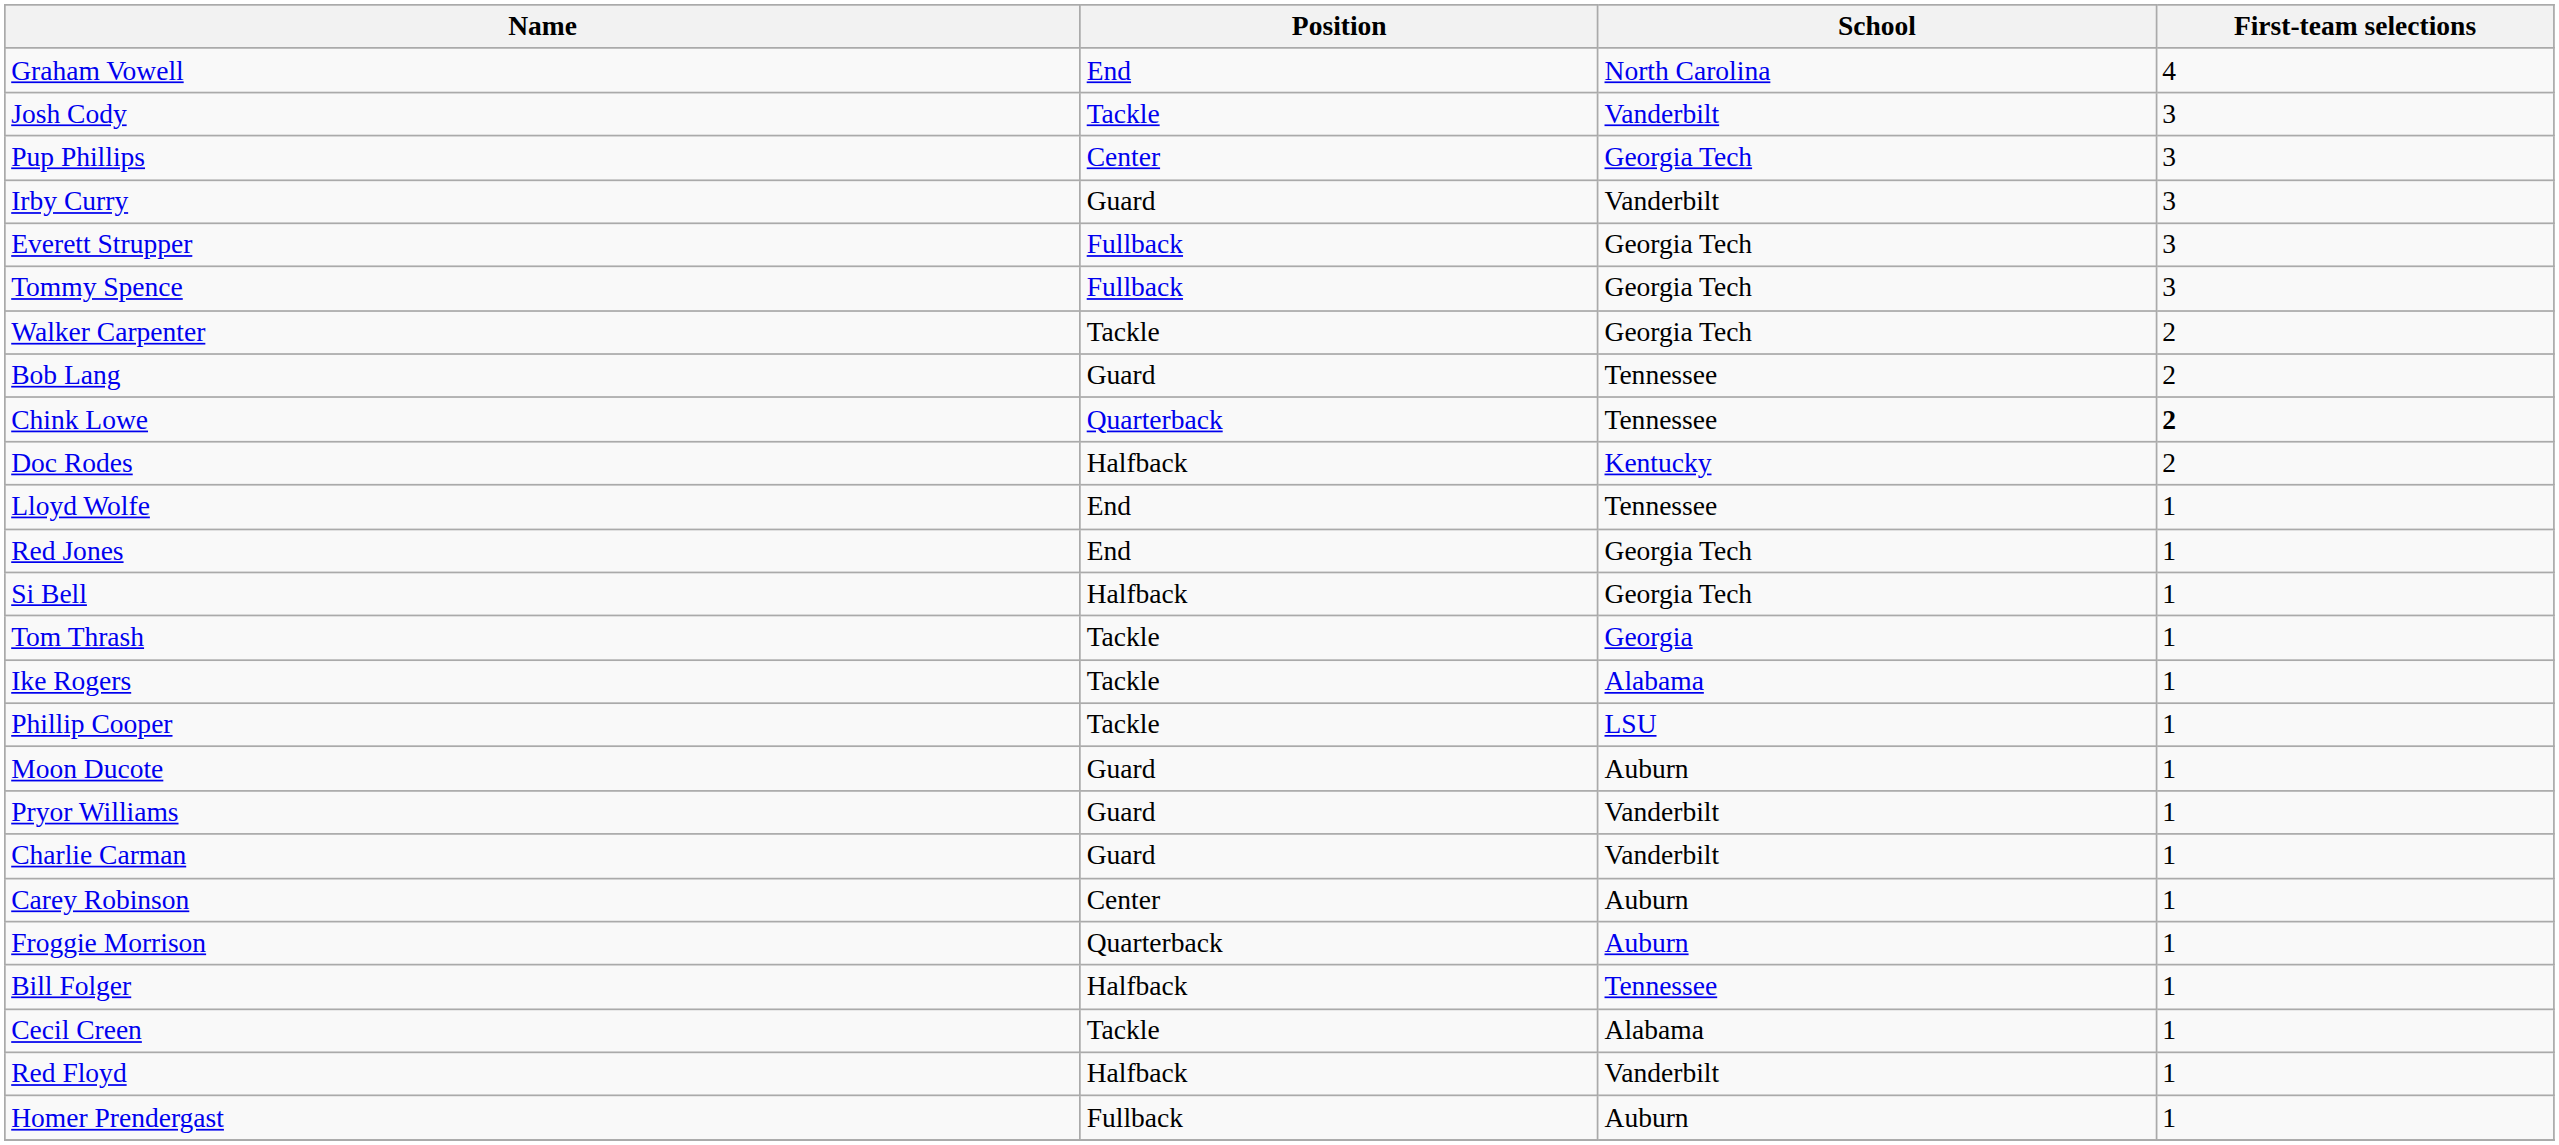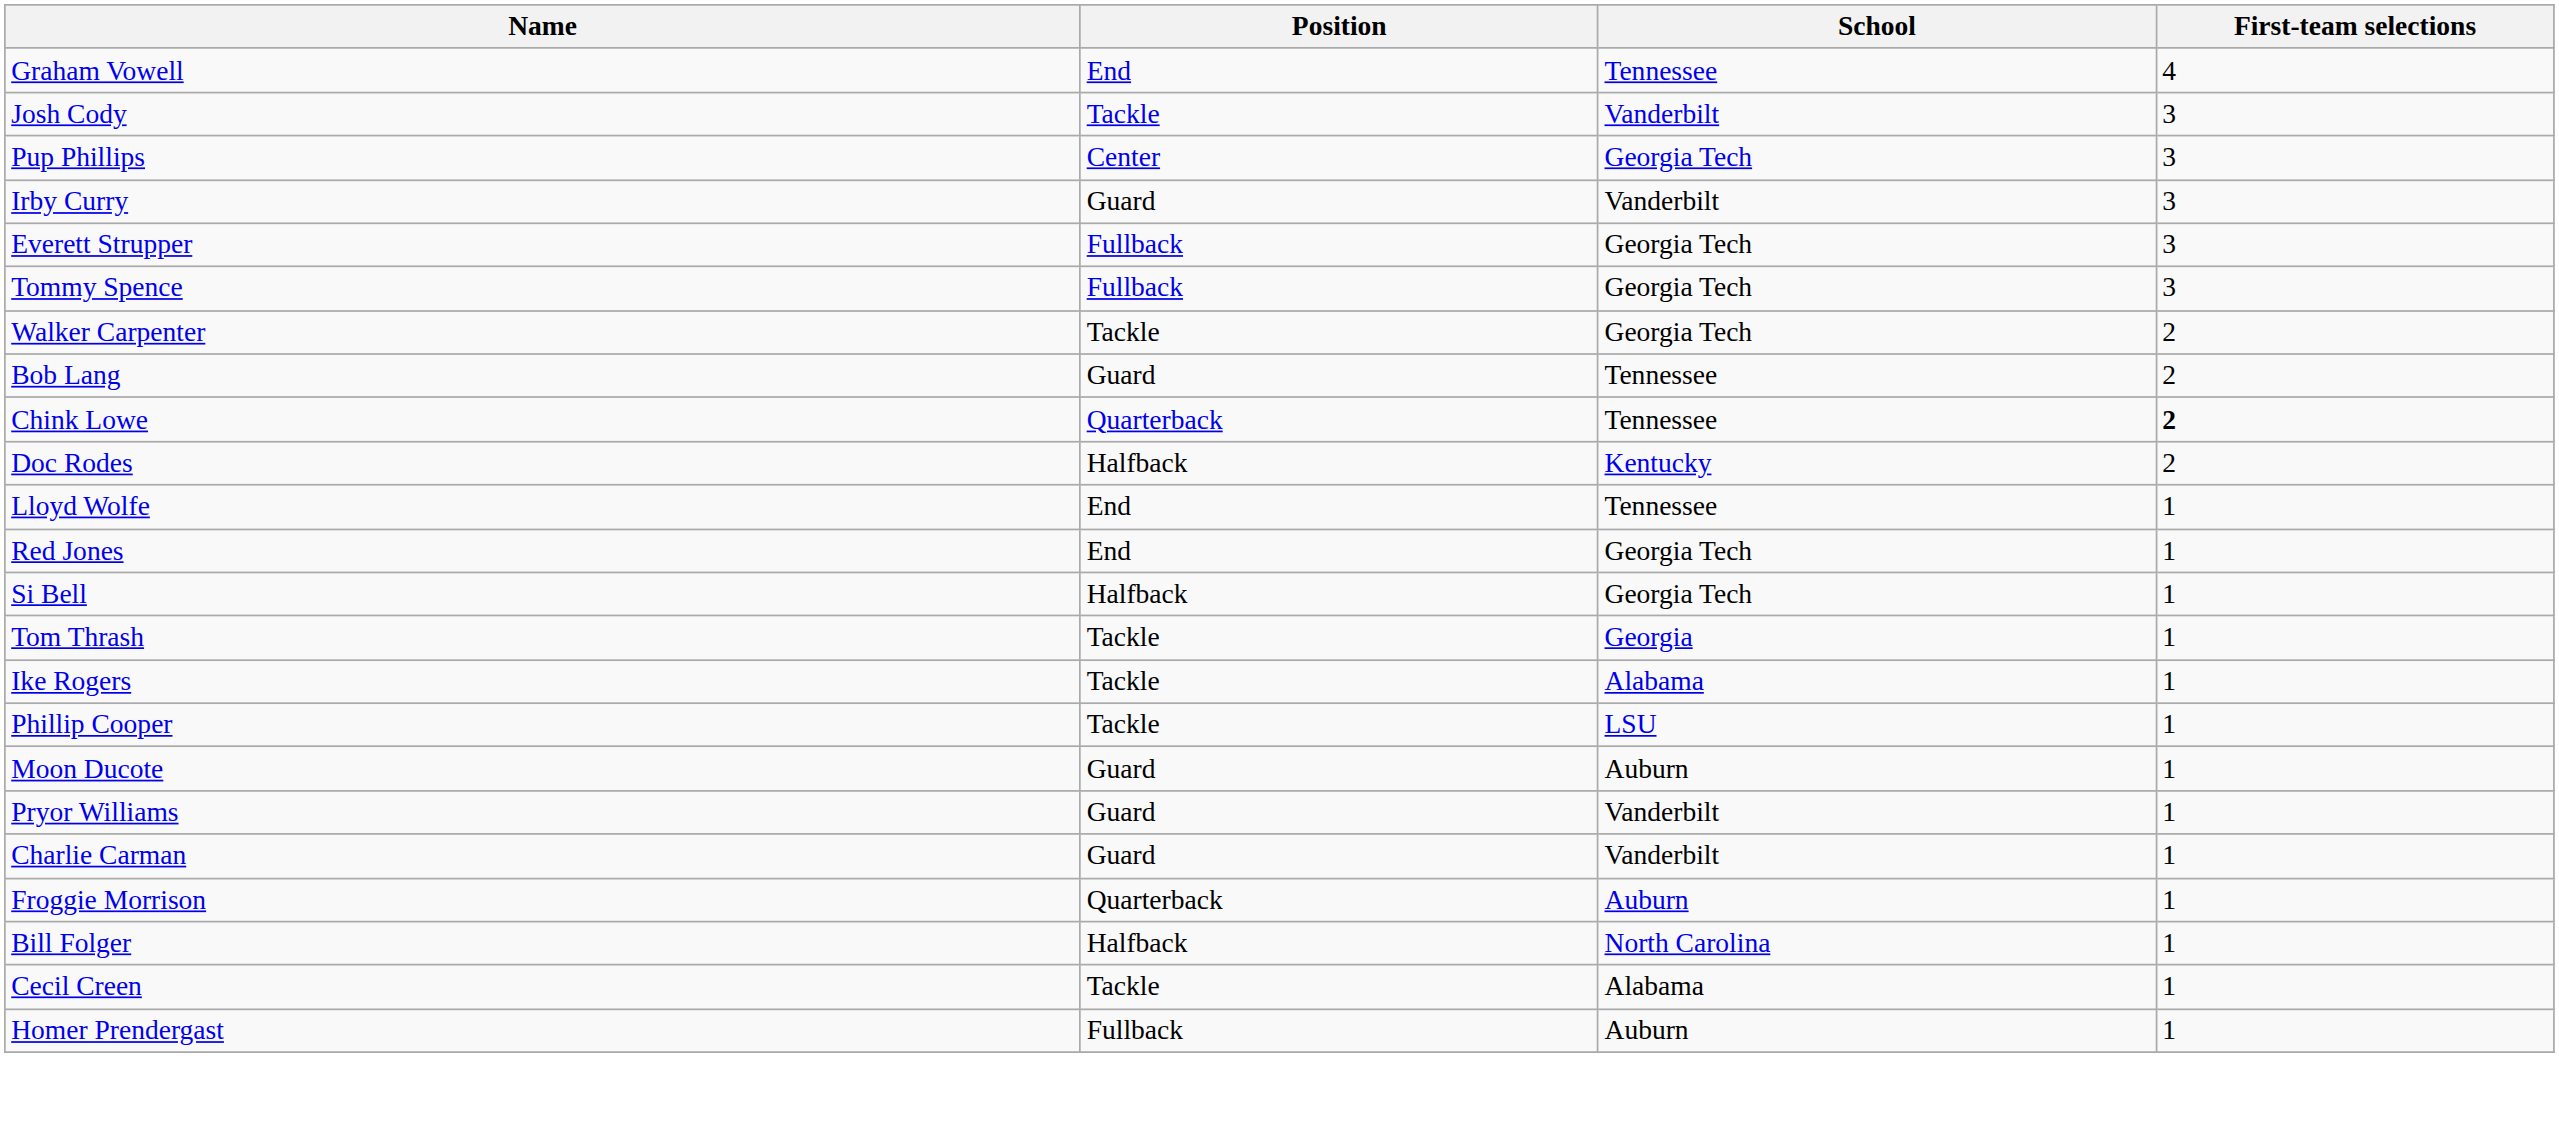Graham Vowell | School: North Carolina -> Tennessee
- row: Carey Robinson | Center | Auburn | 1
Bill Folger | School: Tennessee -> North Carolina
- row: Red Floyd | Halfback | Vanderbilt | 1
